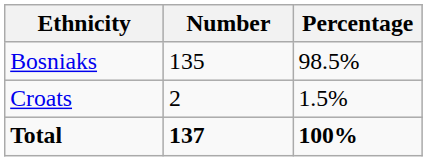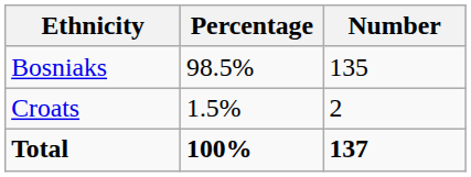columns swapped: Number <-> Percentage
